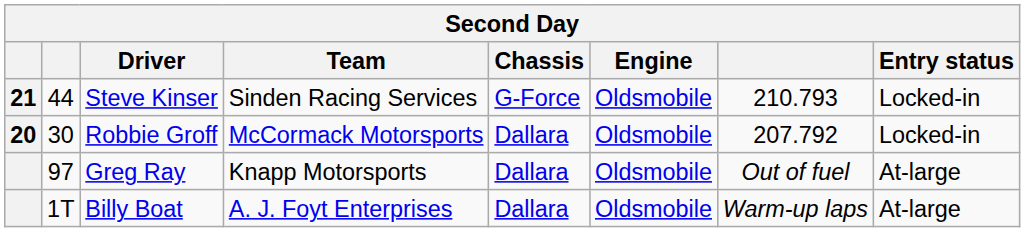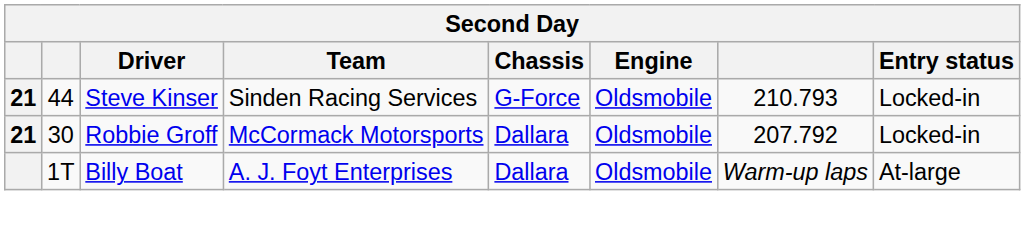Robbie Groff | column 1: 20 -> 21
- row: 97 | Greg Ray | Knapp Motorsports | Dallara | Oldsmobile | Out of fuel | At-large
